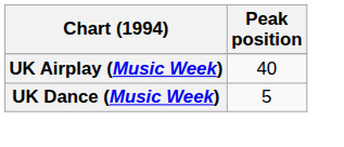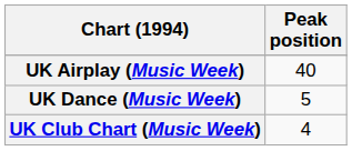+ row: UK Club Chart (Music Week) | 4
